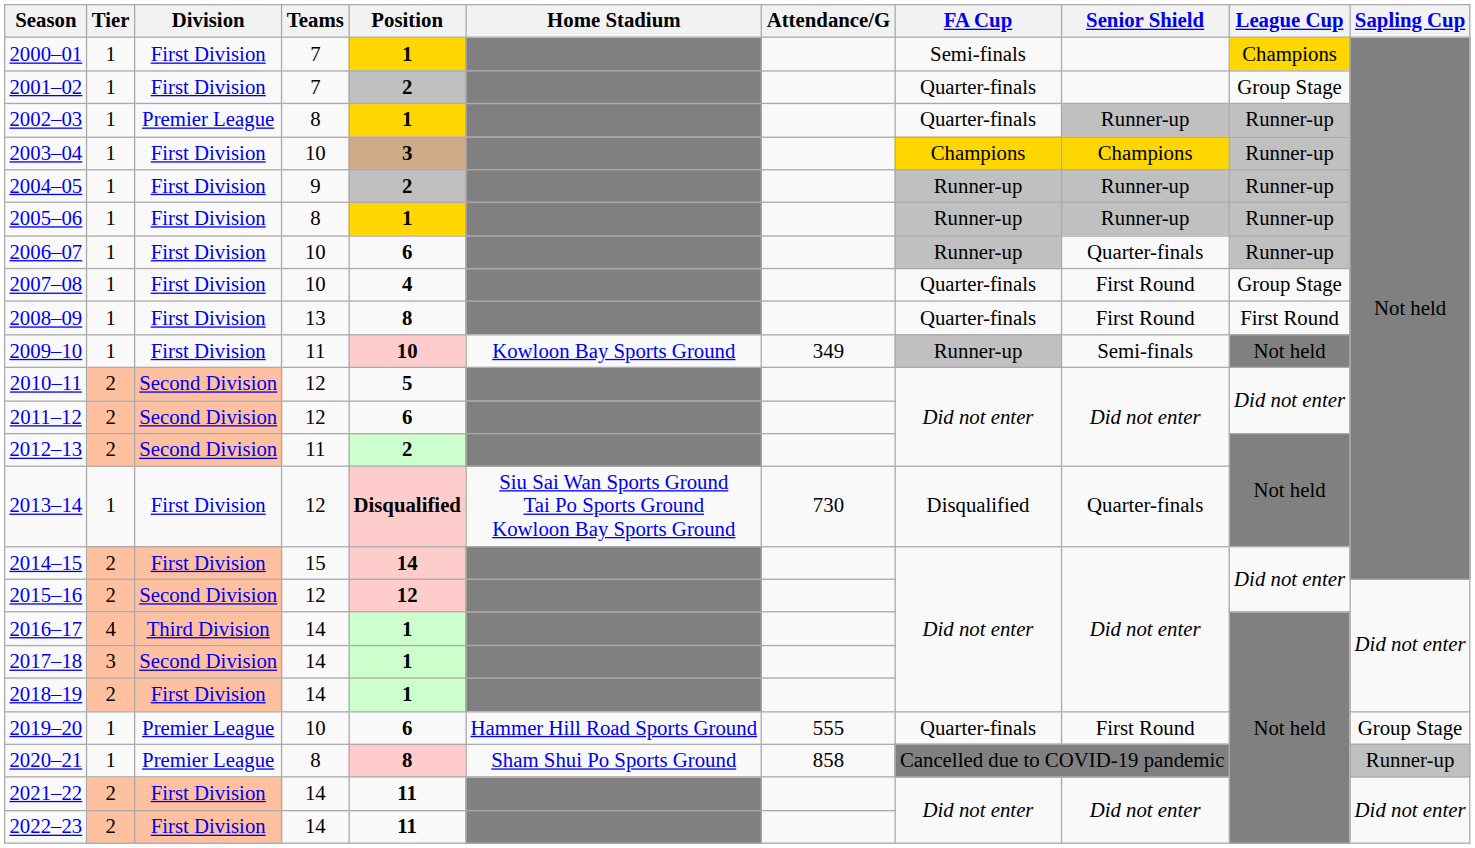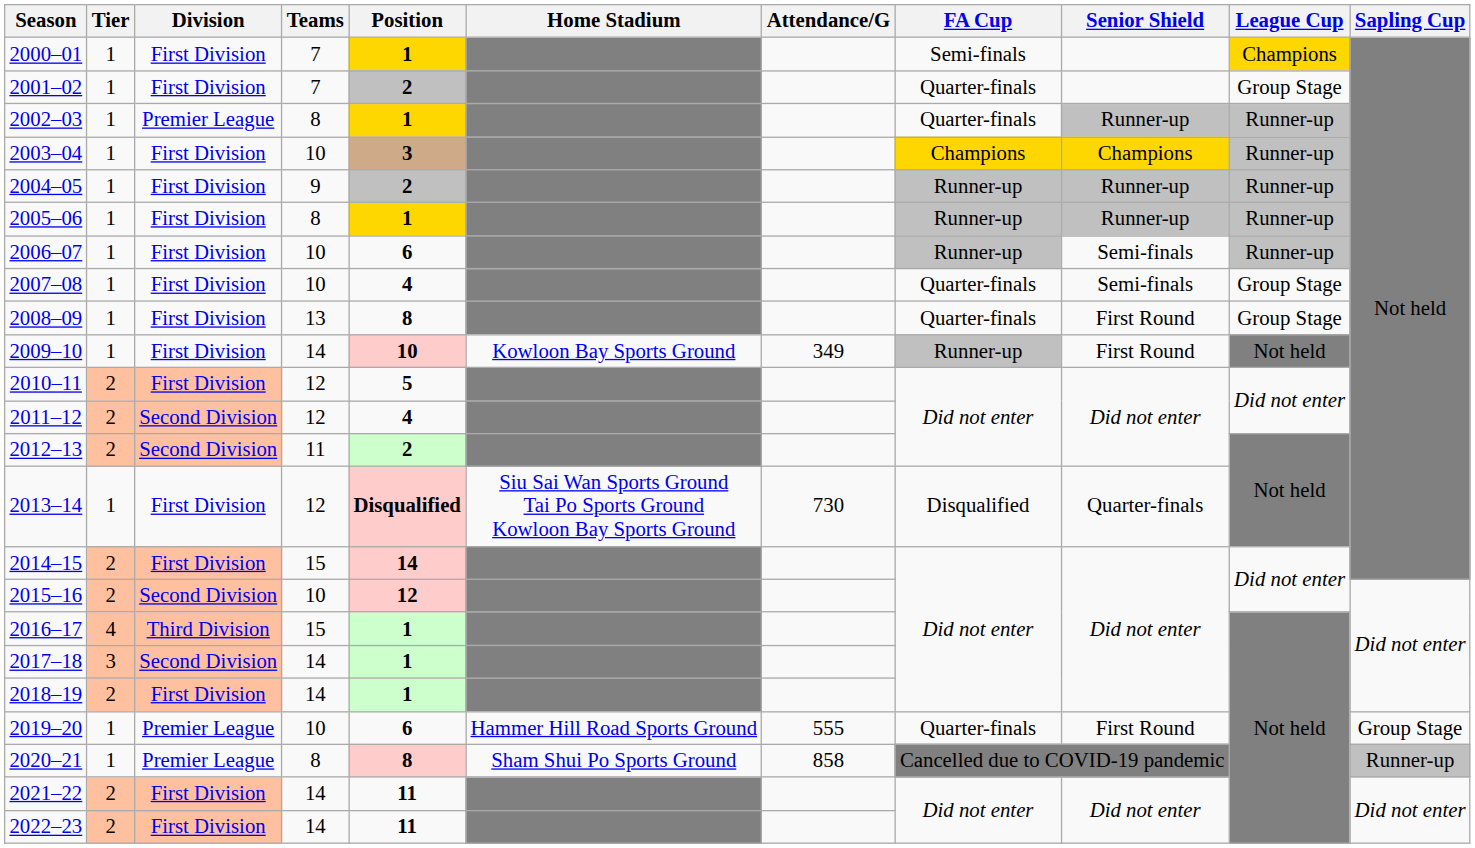2006–07 | Senior Shield: Quarter-finals -> Semi-finals
2007–08 | Senior Shield: First Round -> Semi-finals
2008–09 | League Cup: First Round -> Group Stage
2009–10 | Teams: 11 -> 14
2009–10 | Senior Shield: Semi-finals -> First Round
2010–11 | Division: Second Division -> First Division
2011–12 | Position: 6 -> 4
2015–16 | Teams: 12 -> 10
2016–17 | Teams: 14 -> 15
